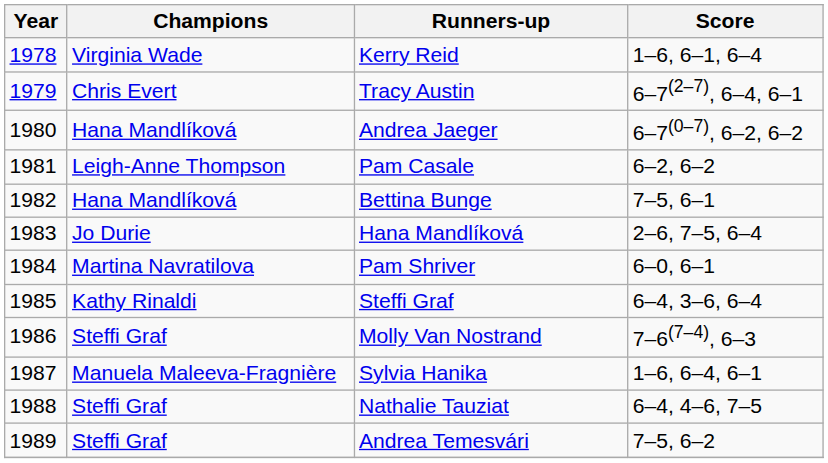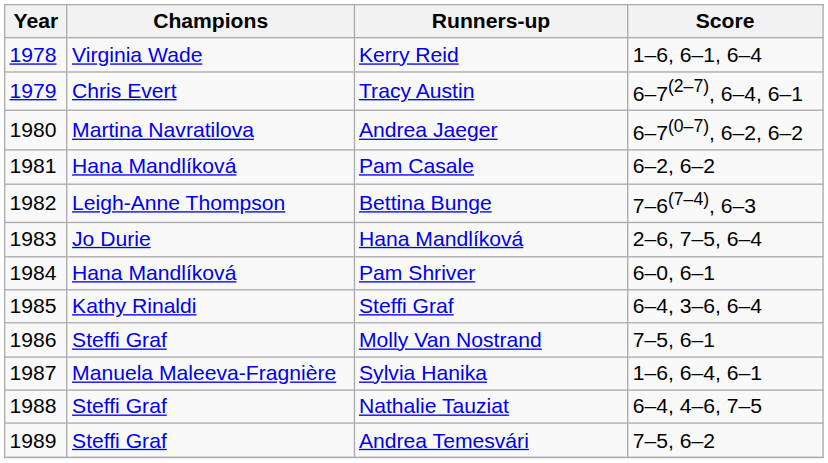Andrea Jaeger | Champions: Hana Mandlíková -> Martina Navratilova
Pam Casale | Champions: Leigh-Anne Thompson -> Hana Mandlíková
Bettina Bunge | Champions: Hana Mandlíková -> Leigh-Anne Thompson
Bettina Bunge | Score: 7–5, 6–1 -> 7–6(7–4), 6–3
Pam Shriver | Champions: Martina Navratilova -> Hana Mandlíková
Molly Van Nostrand | Score: 7–6(7–4), 6–3 -> 7–5, 6–1
